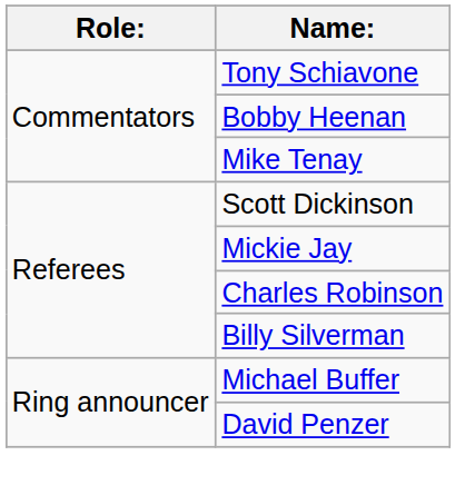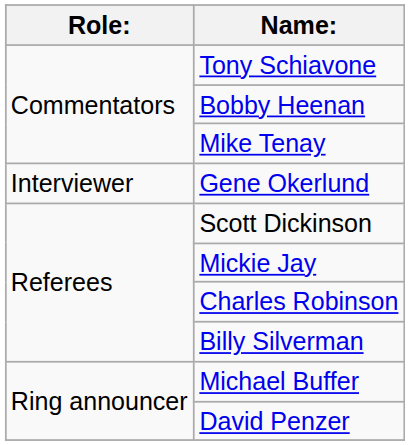+ row: Interviewer | Gene Okerlund
